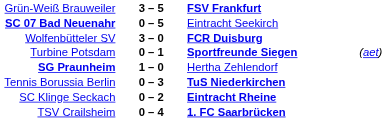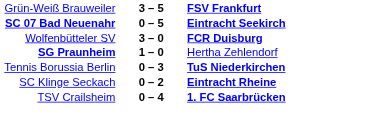SC 07 Bad Neuenahr | column 3: normal -> bold
- row: Turbine Potsdam | 0 – 1 | Sportfreunde Siegen | (aet)
